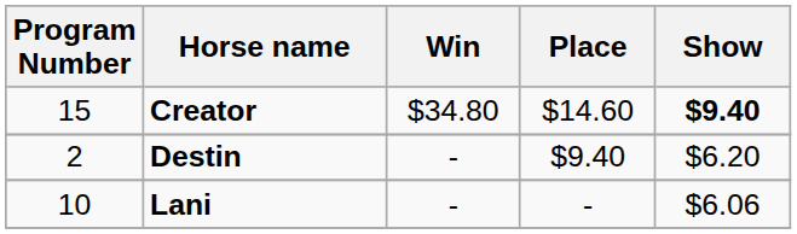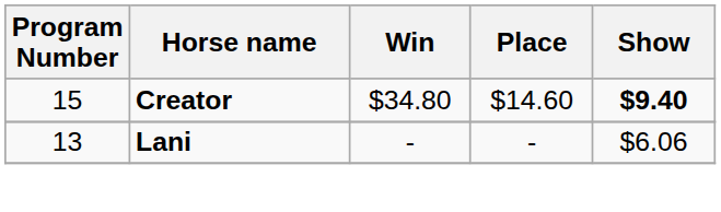- row: 2 | Destin | - | $9.40 | $6.20
Lani | Program Number: 10 -> 13
